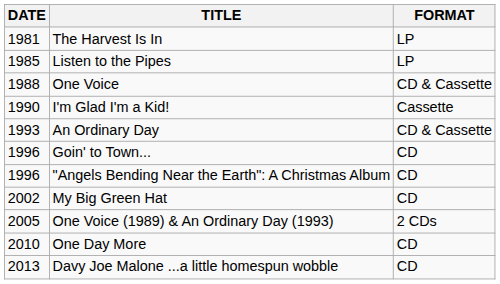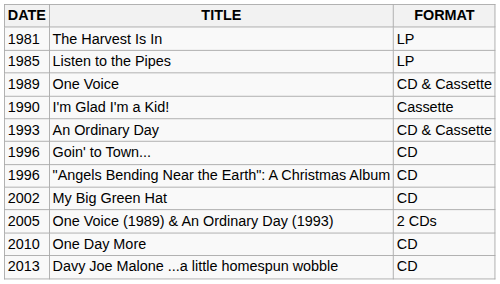One Voice | DATE: 1988 -> 1989
